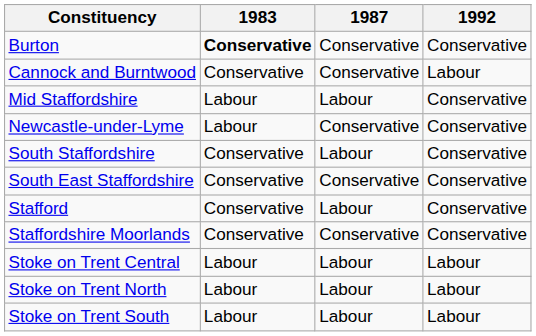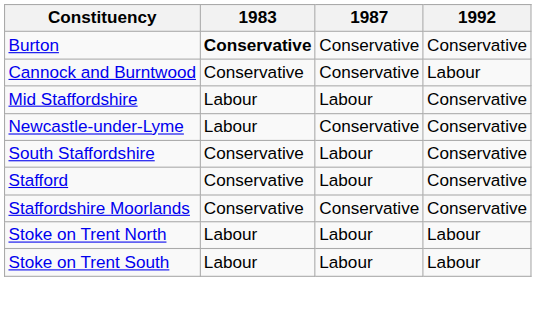- row: South East Staffordshire | Conservative | Conservative | Conservative
- row: Stoke on Trent Central | Labour | Labour | Labour
